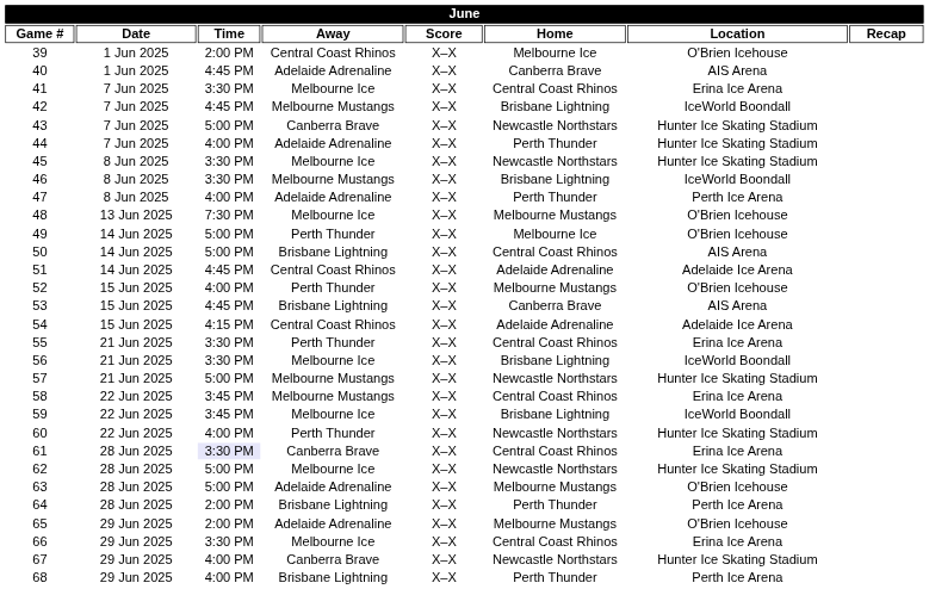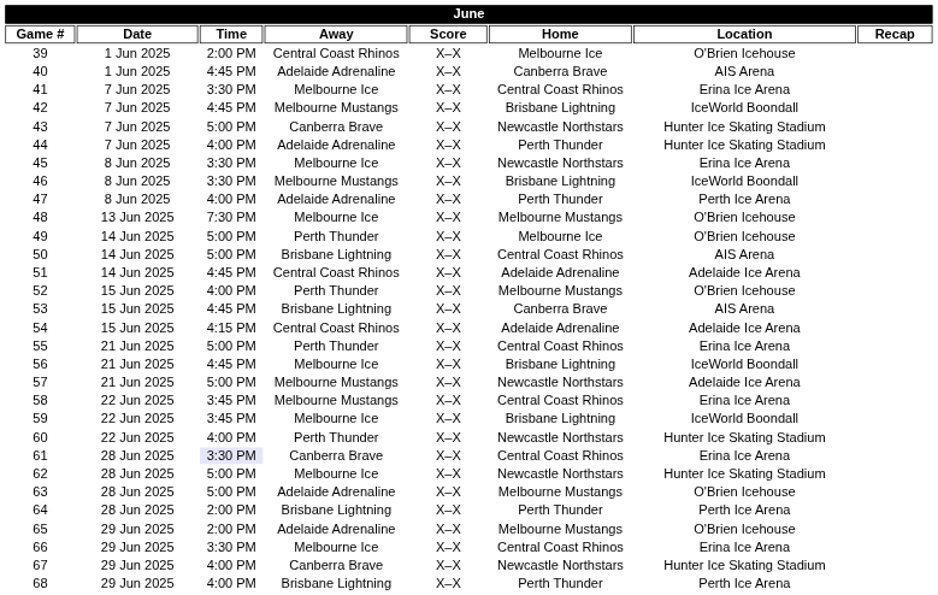45 | Location: Hunter Ice Skating Stadium -> Erina Ice Arena
55 | Time: 3:30 PM -> 5:00 PM
56 | Time: 3:30 PM -> 4:45 PM
57 | Location: Hunter Ice Skating Stadium -> Adelaide Ice Arena
